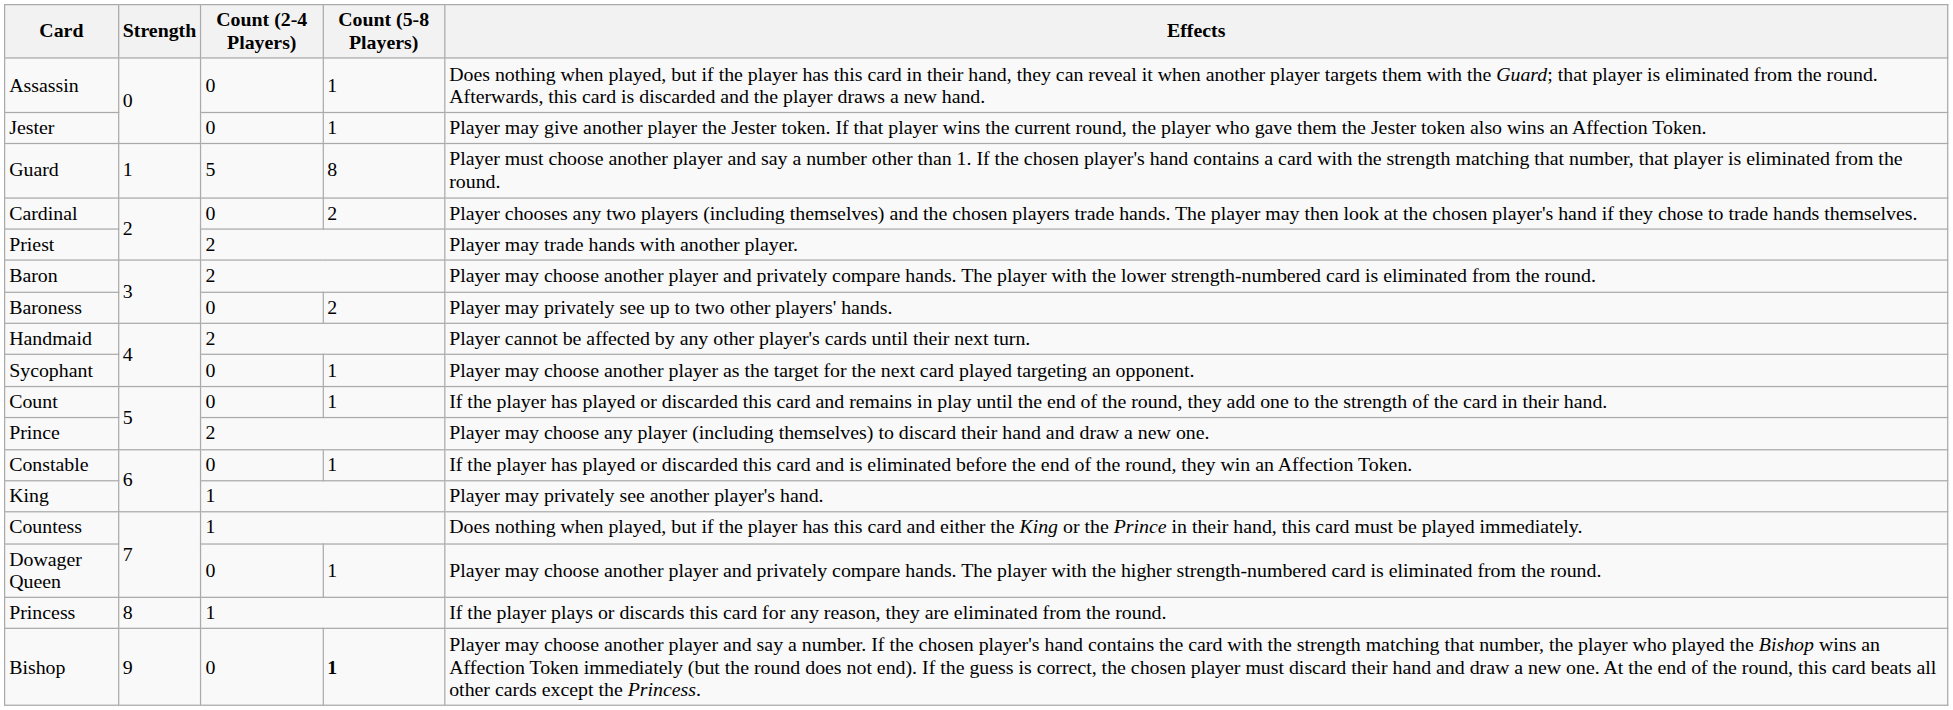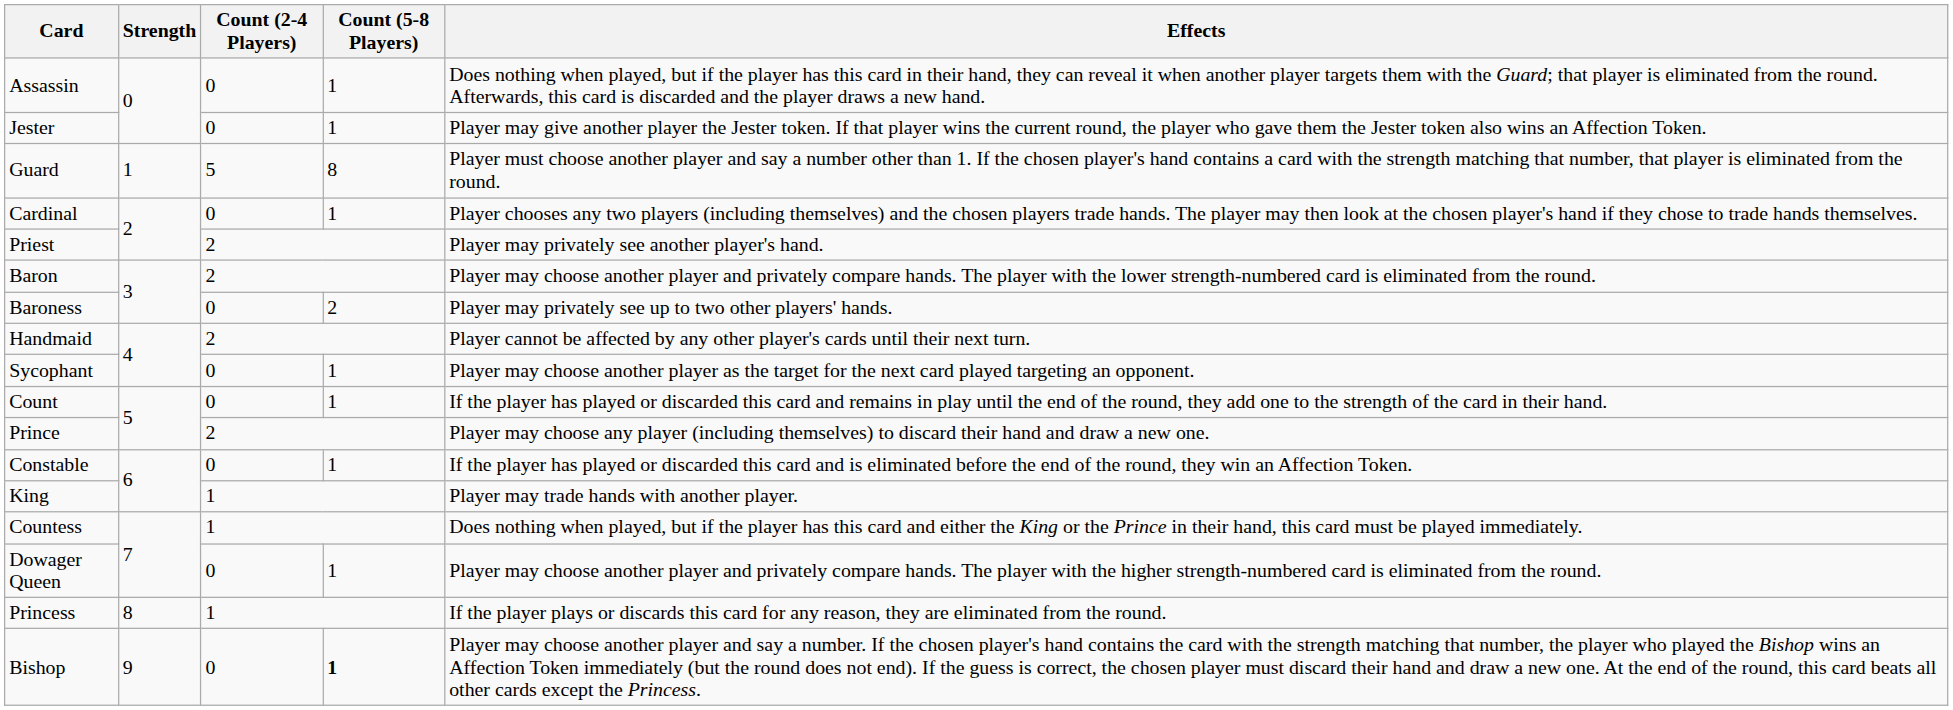Cardinal | Count (5-8 Players): 2 -> 1
Priest | Effects: Player may trade hands with another player. -> Player may privately see another player's hand.
King | Effects: Player may privately see another player's hand. -> Player may trade hands with another player.
